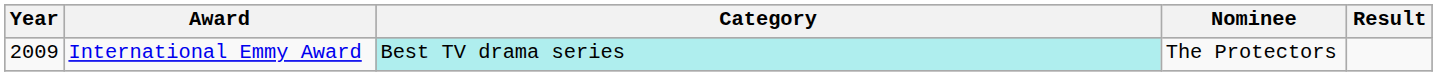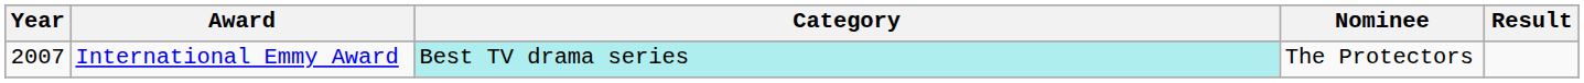International Emmy Award | Year: 2009 -> 2007
